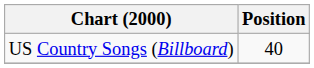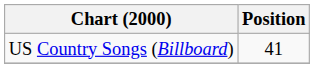US Country Songs (Billboard) | Position: 40 -> 41
